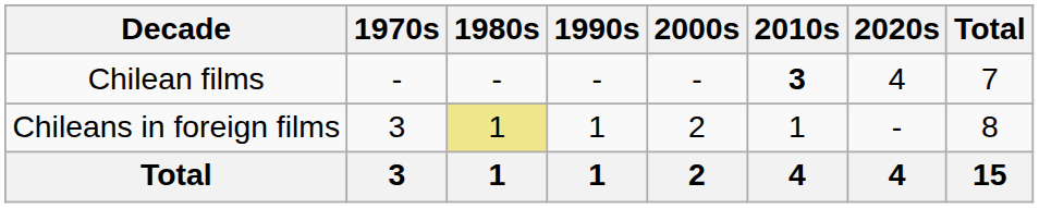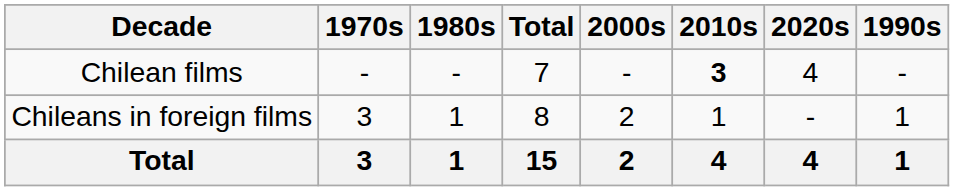columns swapped: 1990s <-> Total
Chileans in foreign films | 1980s: khaki background -> no background
